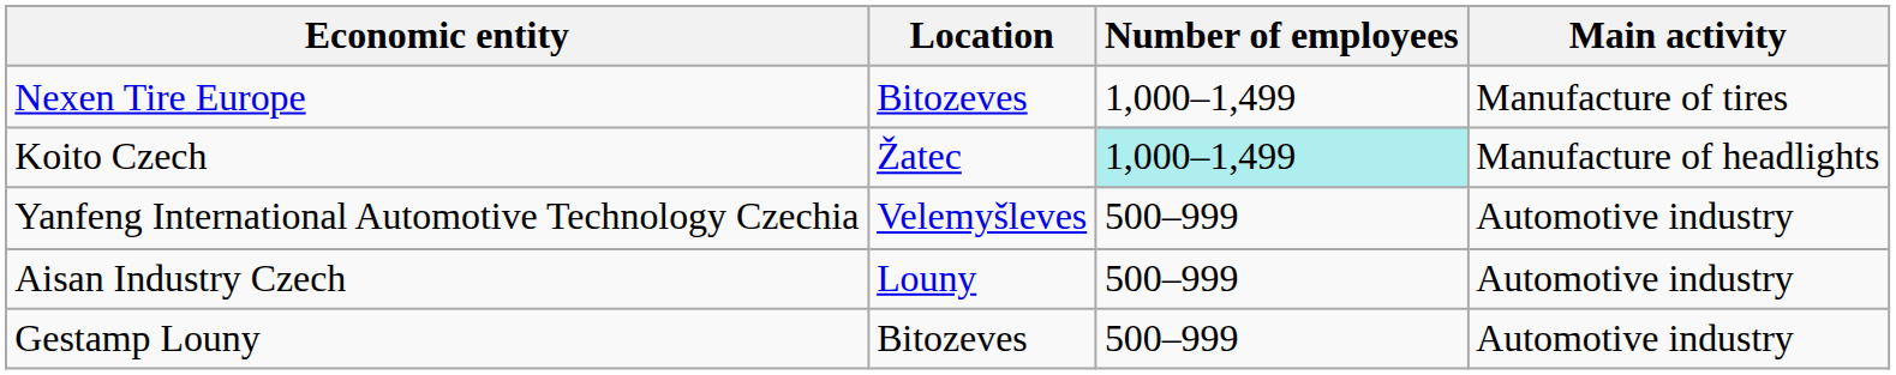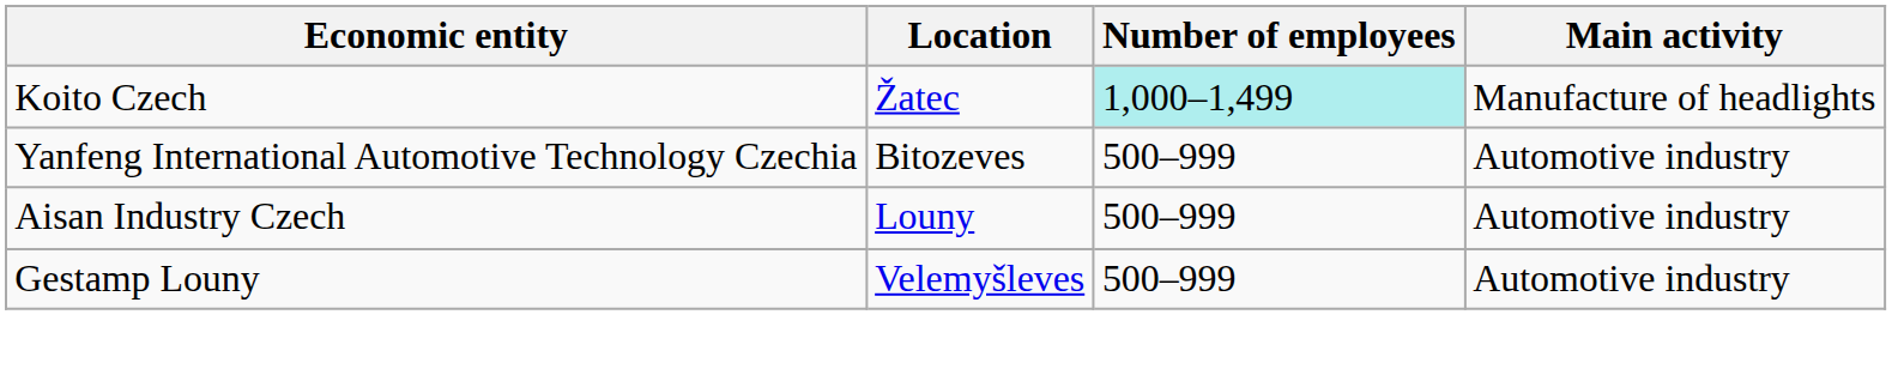- row: Nexen Tire Europe | Bitozeves | 1,000–1,499 | Manufacture of tires
Yanfeng International Automotive Technology Czechia | Location: Velemyšleves -> Bitozeves
Gestamp Louny | Location: Bitozeves -> Velemyšleves
